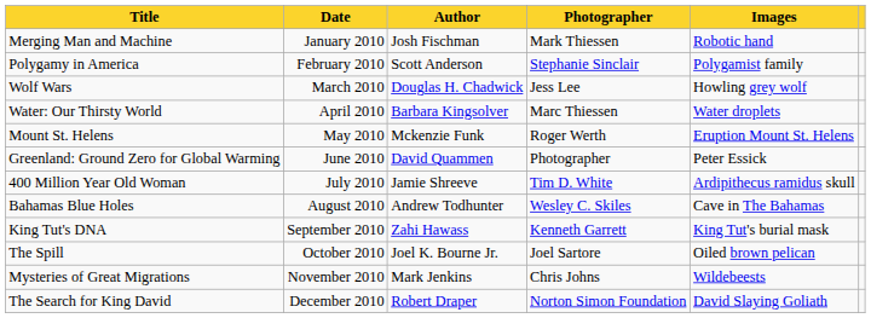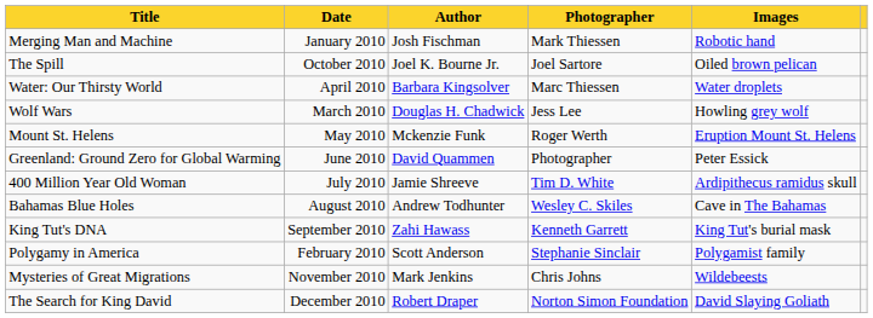rows swapped: Polygamy in America <-> The Spill
rows swapped: Wolf Wars <-> Water: Our Thirsty World
